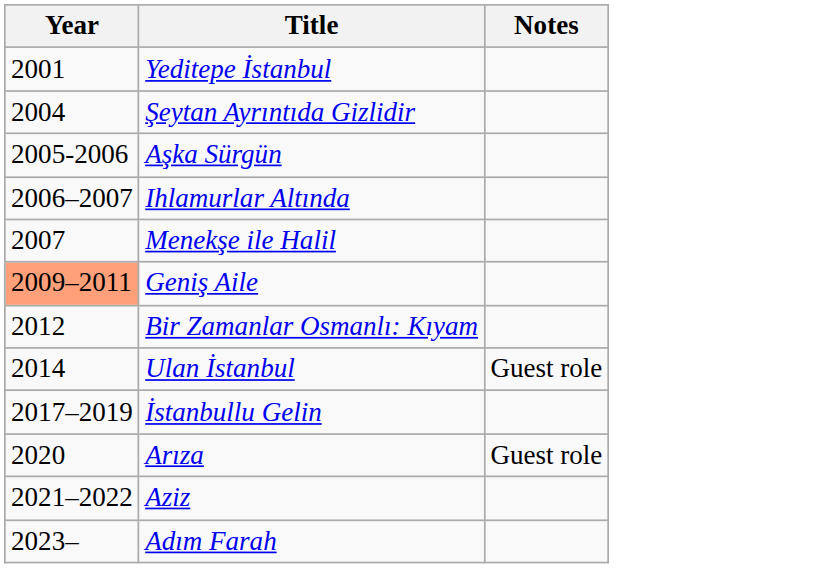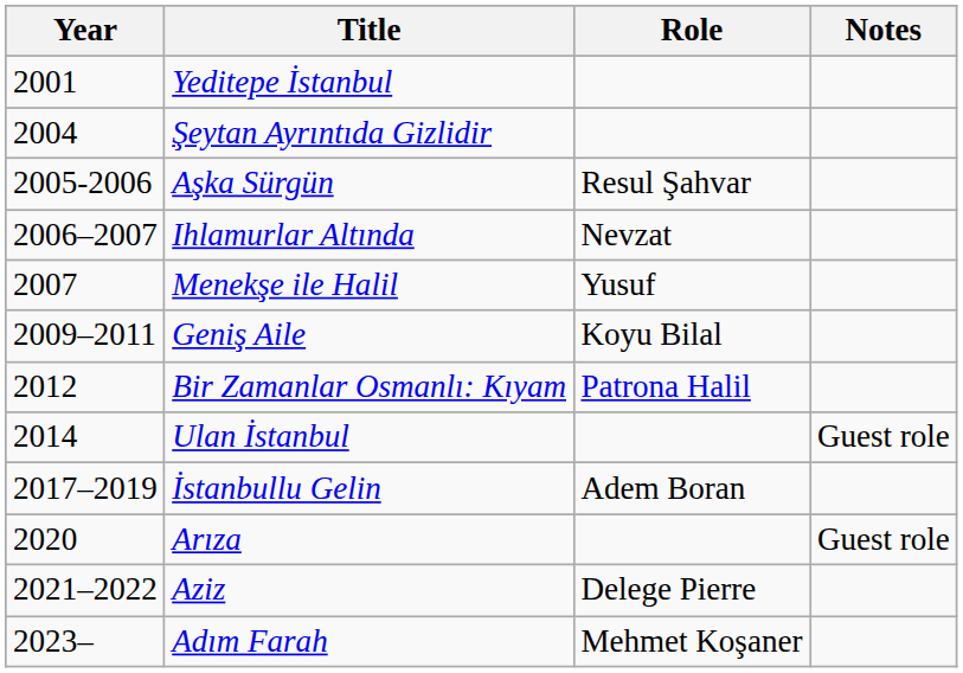+ column: Role | Resul Şahvar | Nevzat | Yusuf | Koyu Bilal | Patrona Halil | Adem Boran | Delege Pierre | Mehmet Koşaner
Geniş Aile | Year: lightsalmon background -> no background
